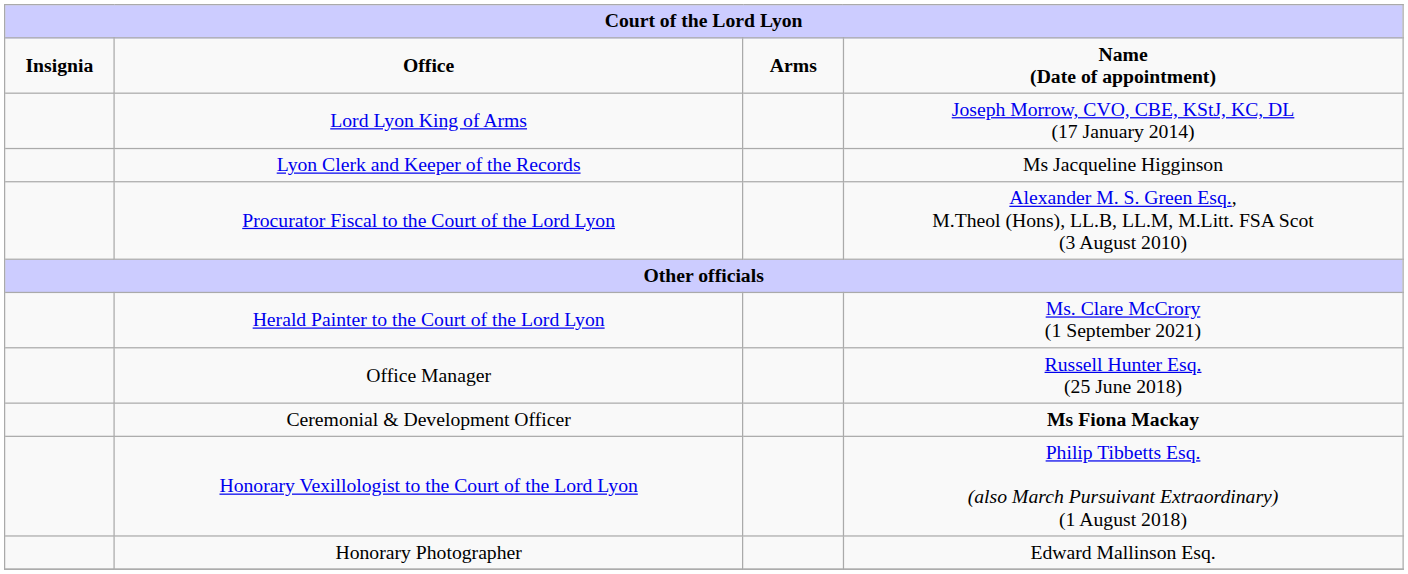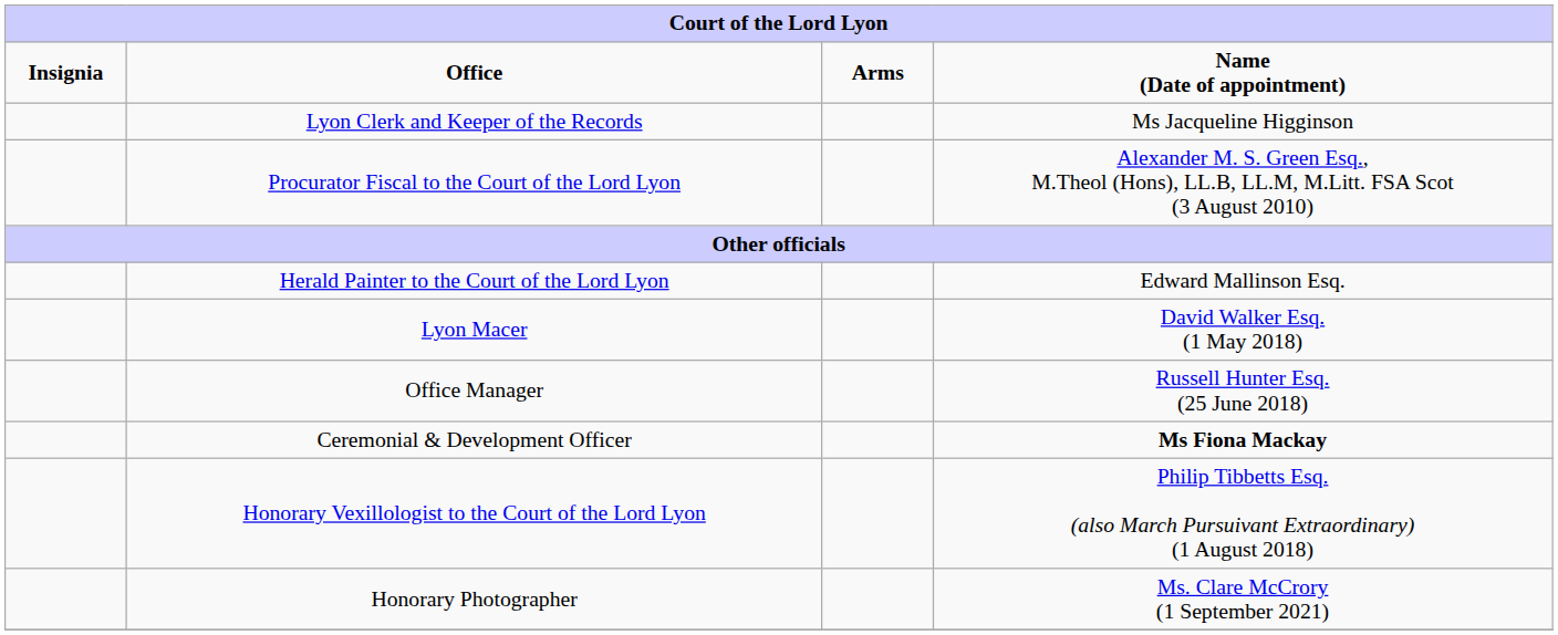- row: Lord Lyon King of Arms | Joseph Morrow, CVO, CBE, KStJ, KC, DL (17 January 2014)
Herald Painter to the Court of the Lord Lyon | Name (Date of appointment): Ms. Clare McCrory (1 September 2021) -> Edward Mallinson Esq.
+ row: Lyon Macer | David Walker Esq. (1 May 2018)
Honorary Photographer | Name (Date of appointment): Edward Mallinson Esq. -> Ms. Clare McCrory (1 September 2021)
